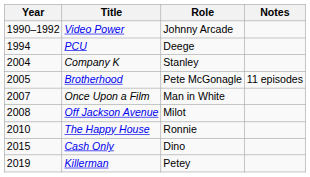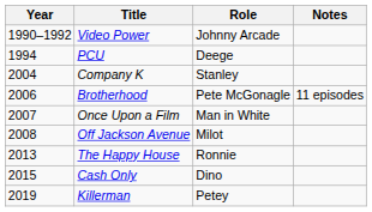Brotherhood | Year: 2005 -> 2006
The Happy House | Year: 2010 -> 2013
